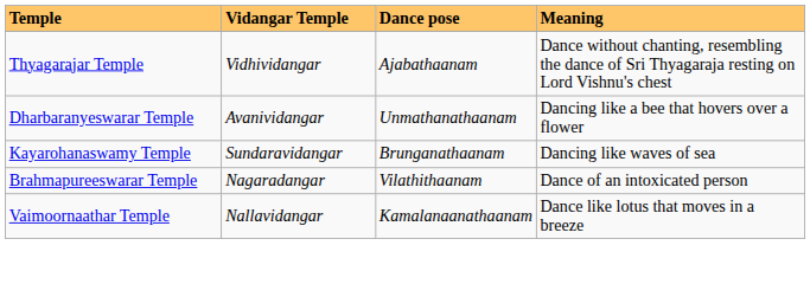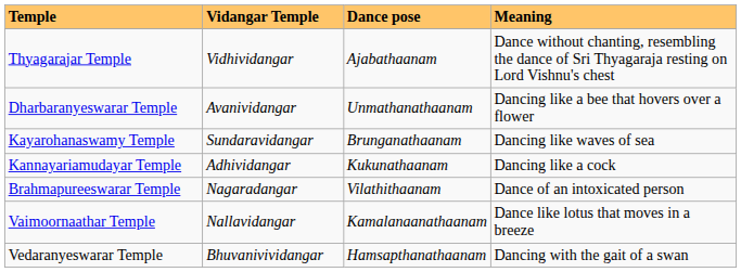+ row: Kannayariamudayar Temple | Adhividangar | Kukunathaanam | Dancing like a cock
+ row: Vedaranyeswarar Temple | Bhuvanivividangar | Hamsapthanathaanam | Dancing with the gait of a swan
